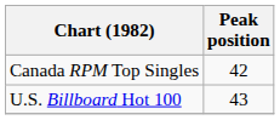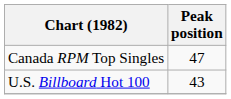Canada RPM Top Singles | Peak position: 42 -> 47
